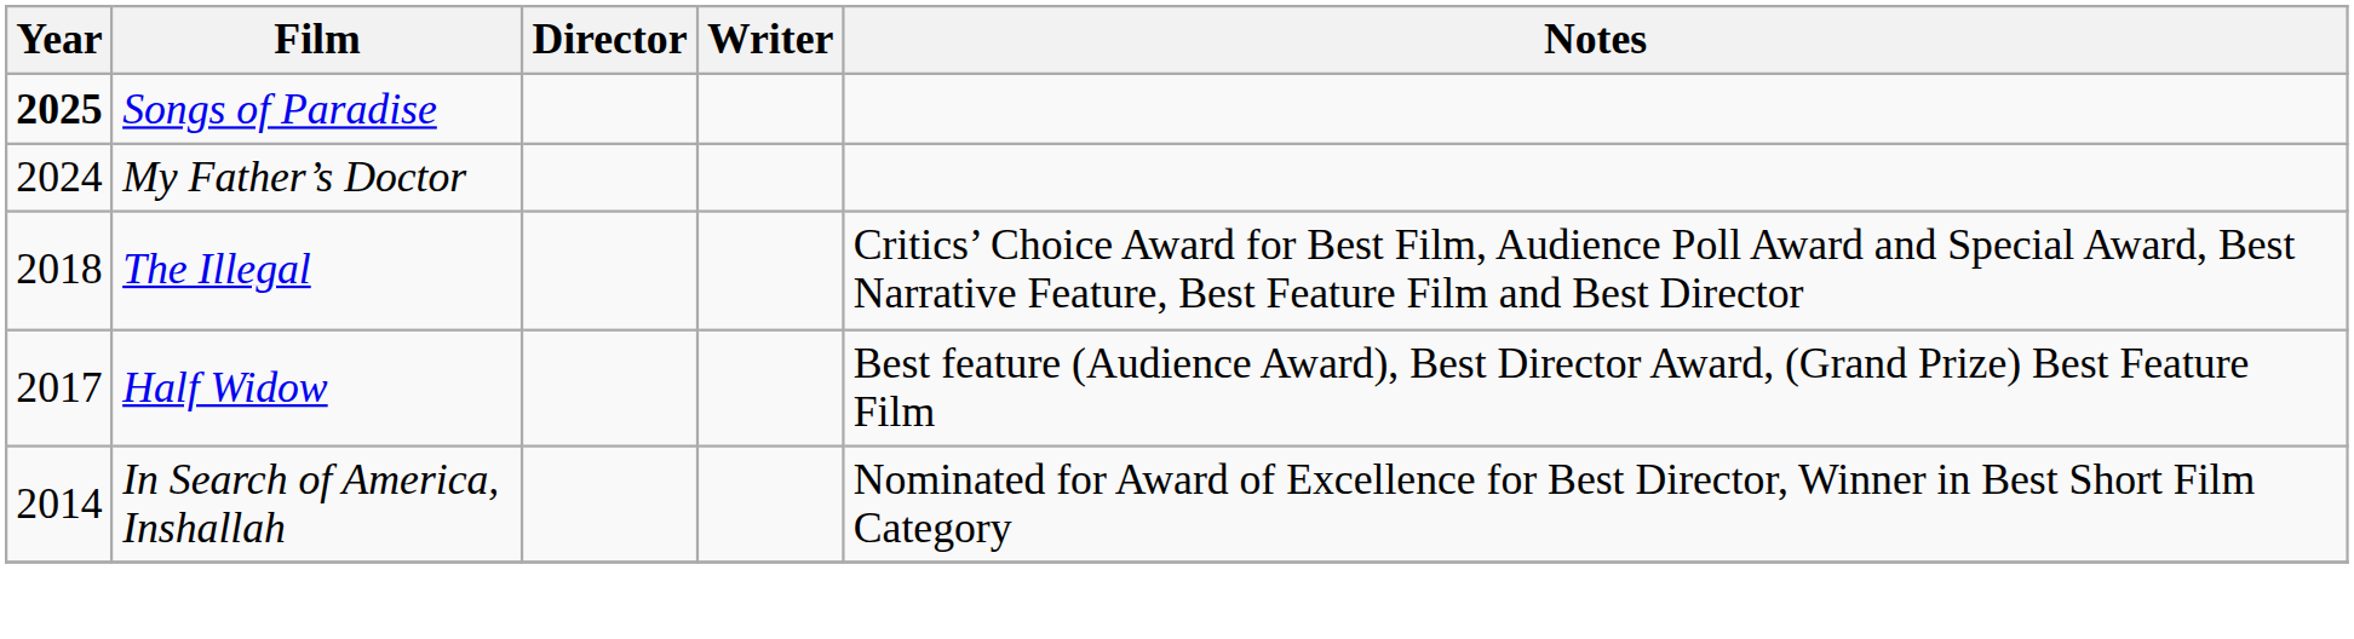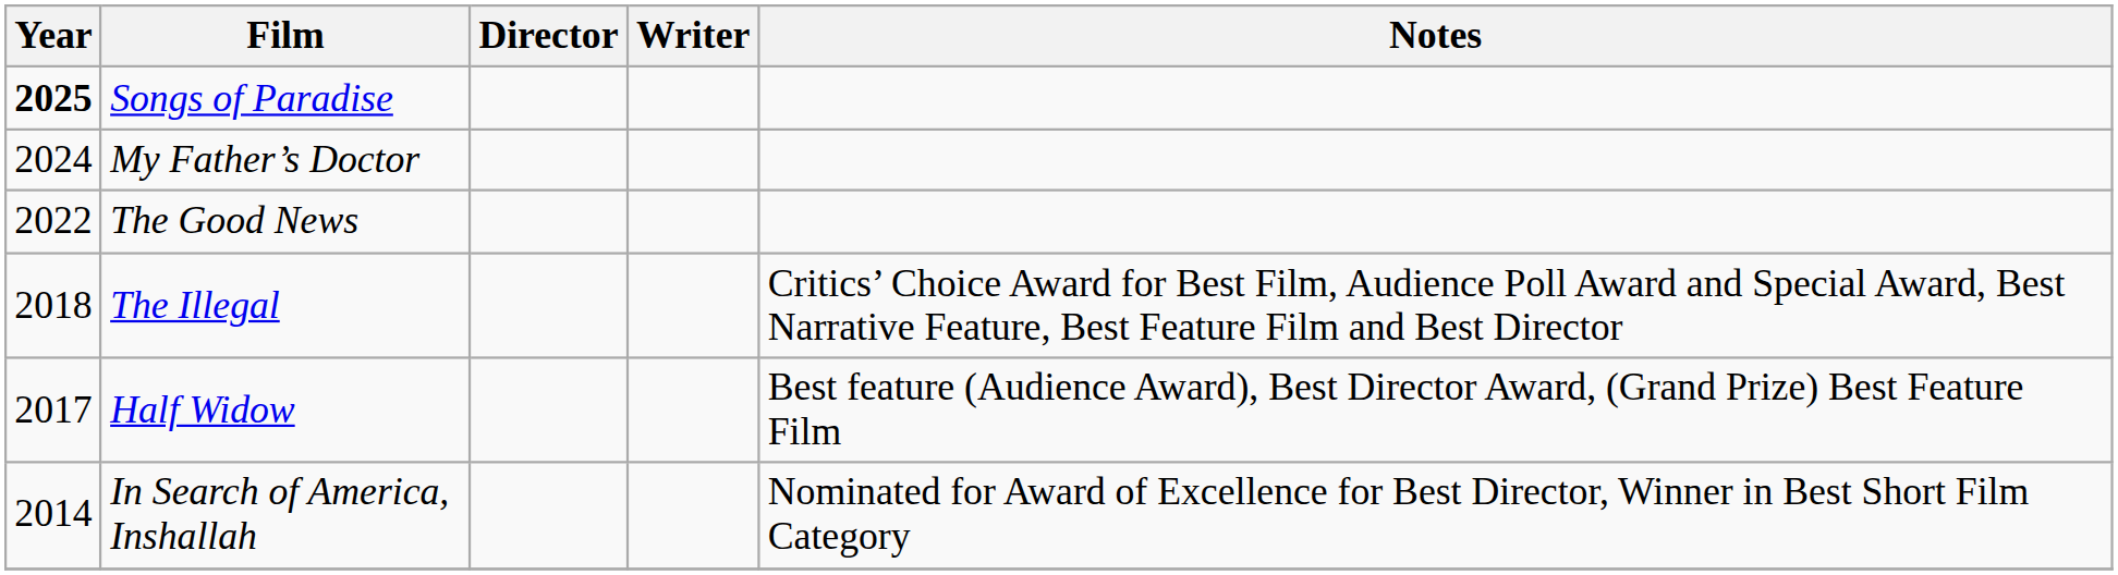+ row: 2022 | The Good News
